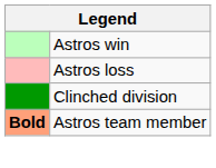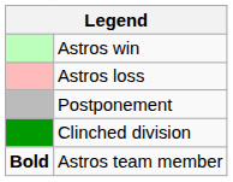+ row: Postponement
Astros team member | column 1: lightsalmon background -> no background
